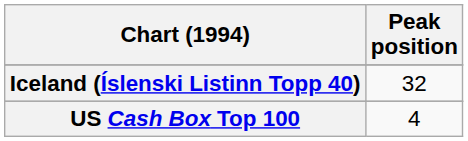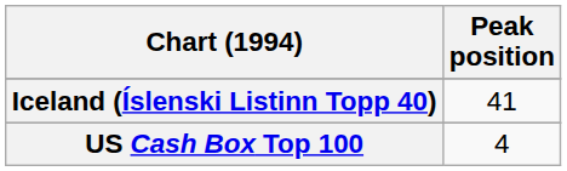Iceland (Íslenski Listinn Topp 40) | Peak position: 32 -> 41
